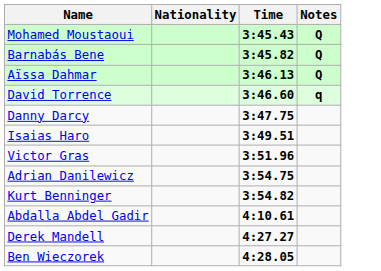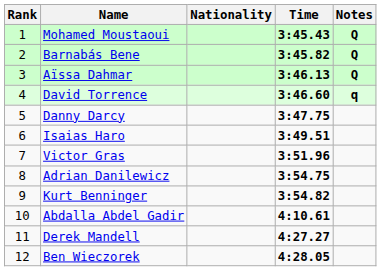+ column: Rank | 1 | 2 | 3 | 4 | 5 | 6 | 7 | 8 | 9 | 10 | 11 | 12
